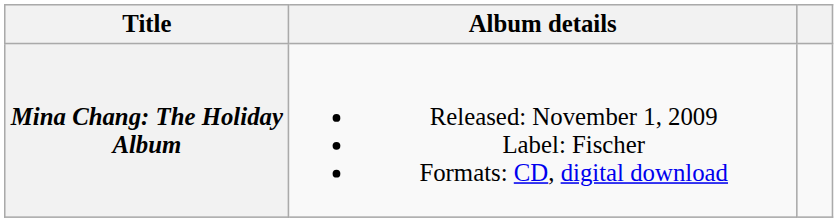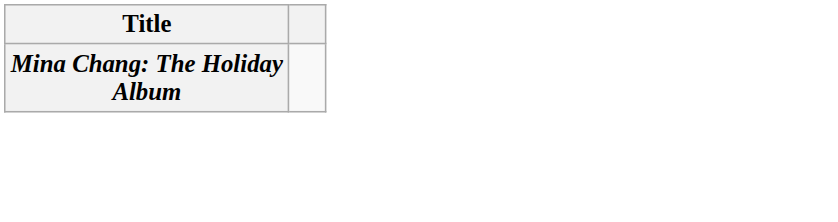- column: Album details | Released: November 1, 2009 Label: Fischer Formats: CD, digital download
